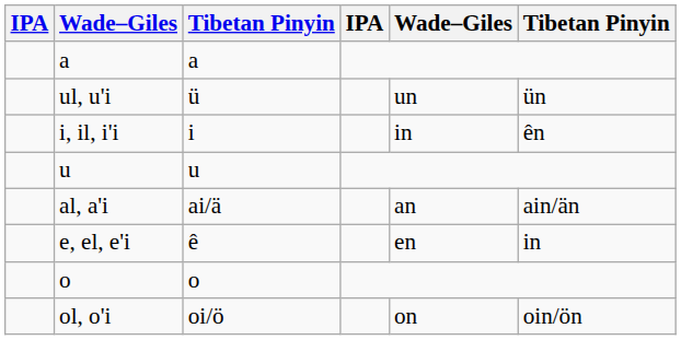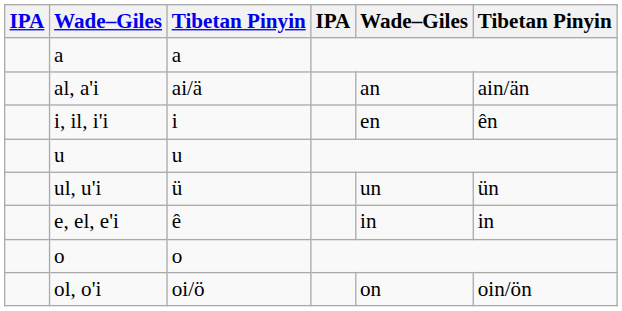rows swapped: al, a'i <-> ul, u'i
i, il, i'i | column 5: in -> en
e, el, e'i | column 5: en -> in
